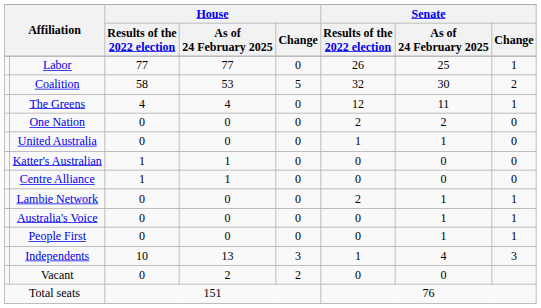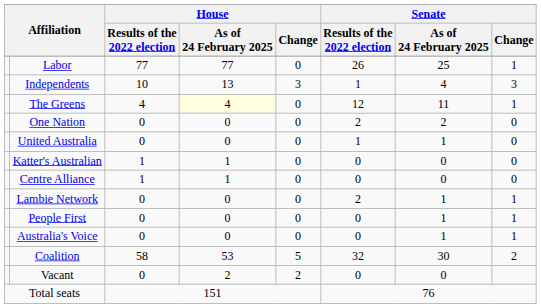rows swapped: Coalition <-> Independents
The Greens | House / As of 24 February 2025: no background -> lightyellow background
rows swapped: Australia's Voice <-> People First
